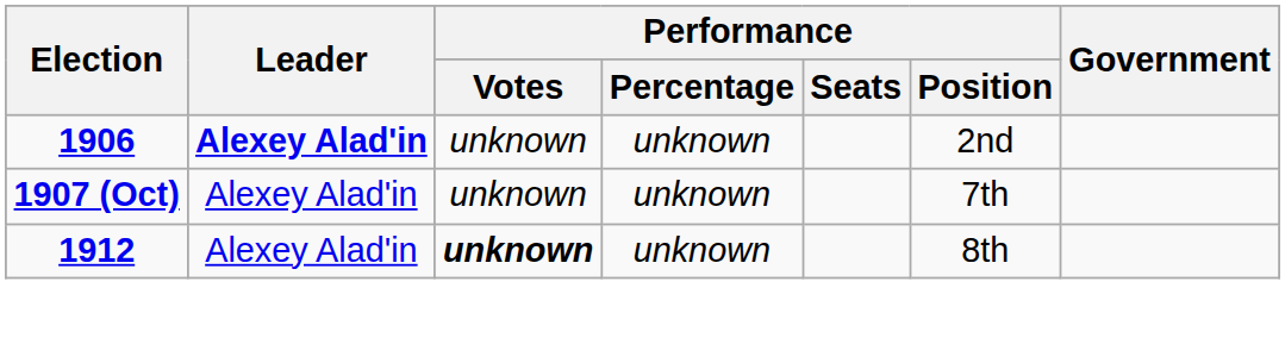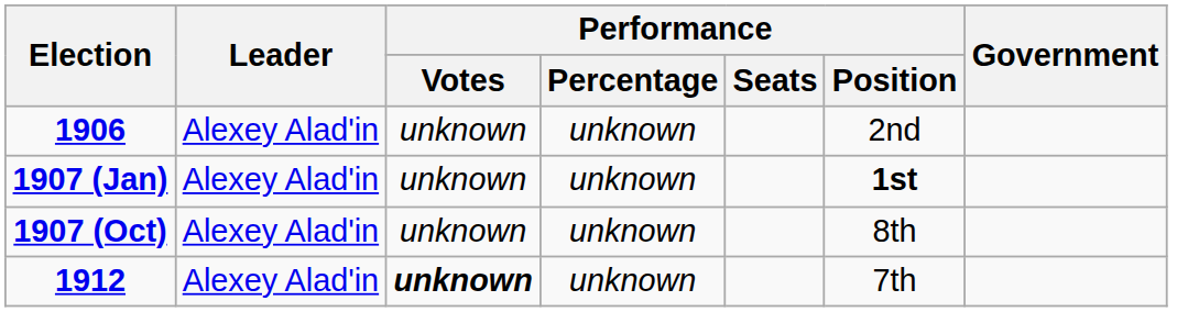1906 | Leader: bold -> normal
+ row: 1907 (Jan) | Alexey Alad'in | unknown | unknown | 1st
1907 (Oct) | Performance / Position: 7th -> 8th
1912 | Performance / Position: 8th -> 7th
